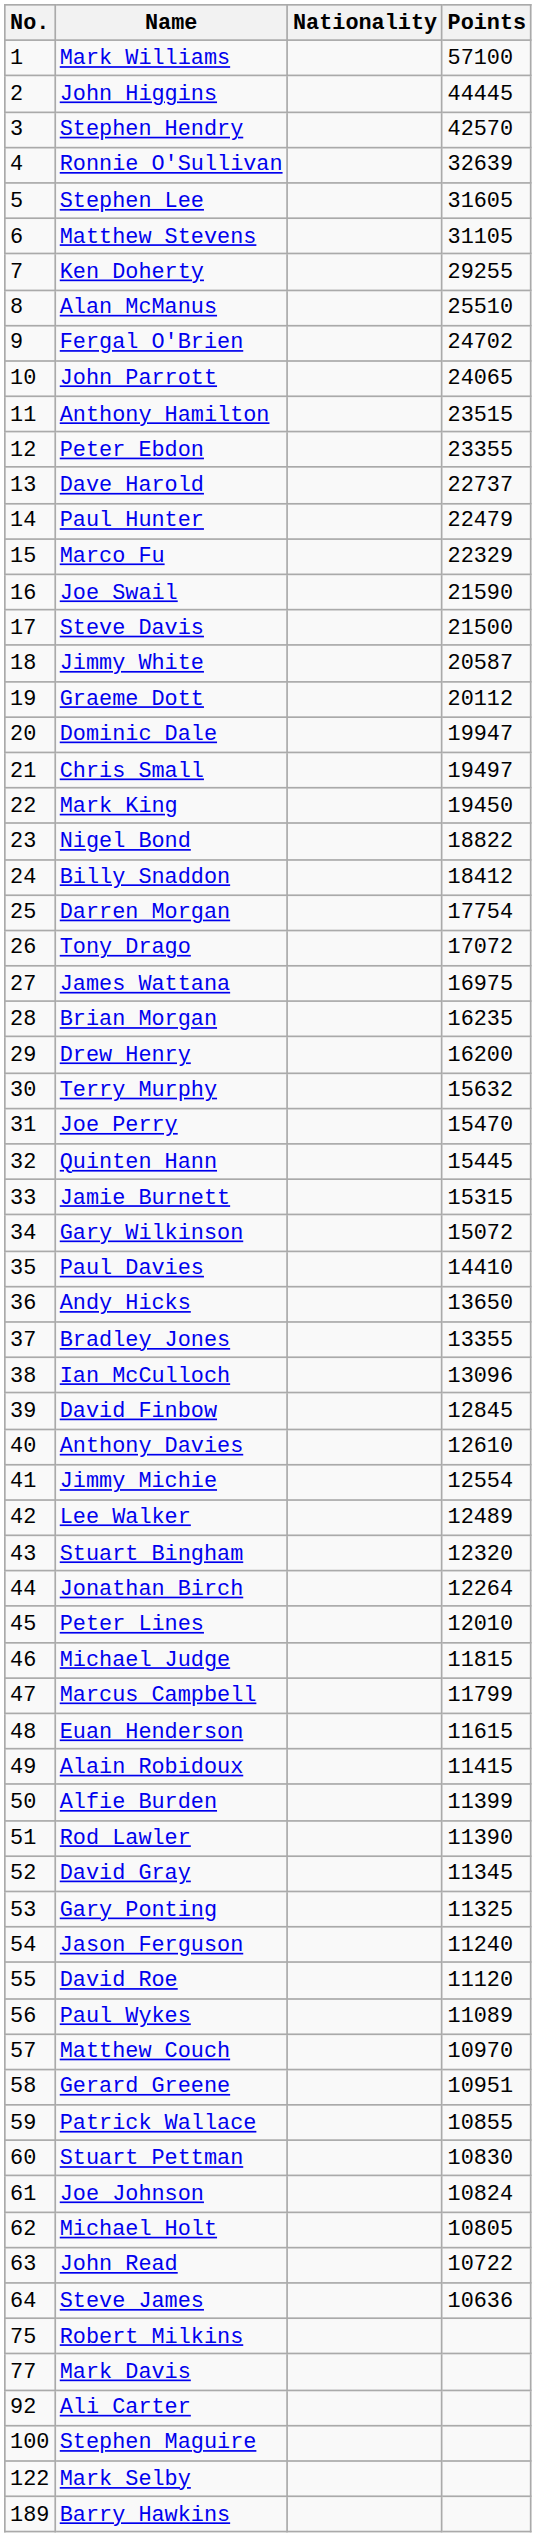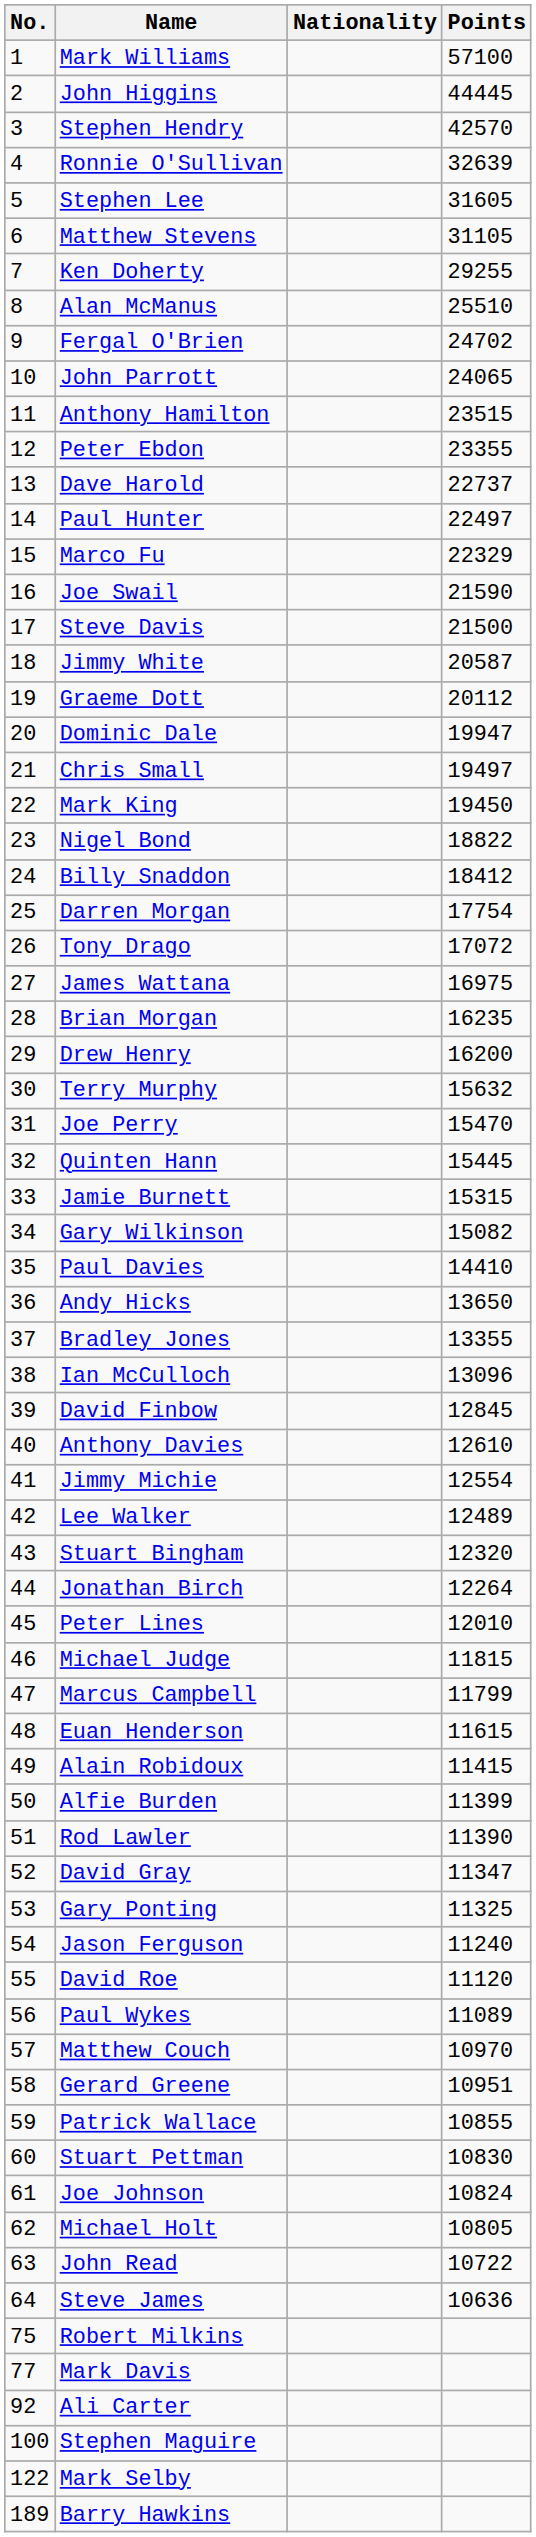Paul Hunter | Points: 22479 -> 22497
Gary Wilkinson | Points: 15072 -> 15082
David Gray | Points: 11345 -> 11347
